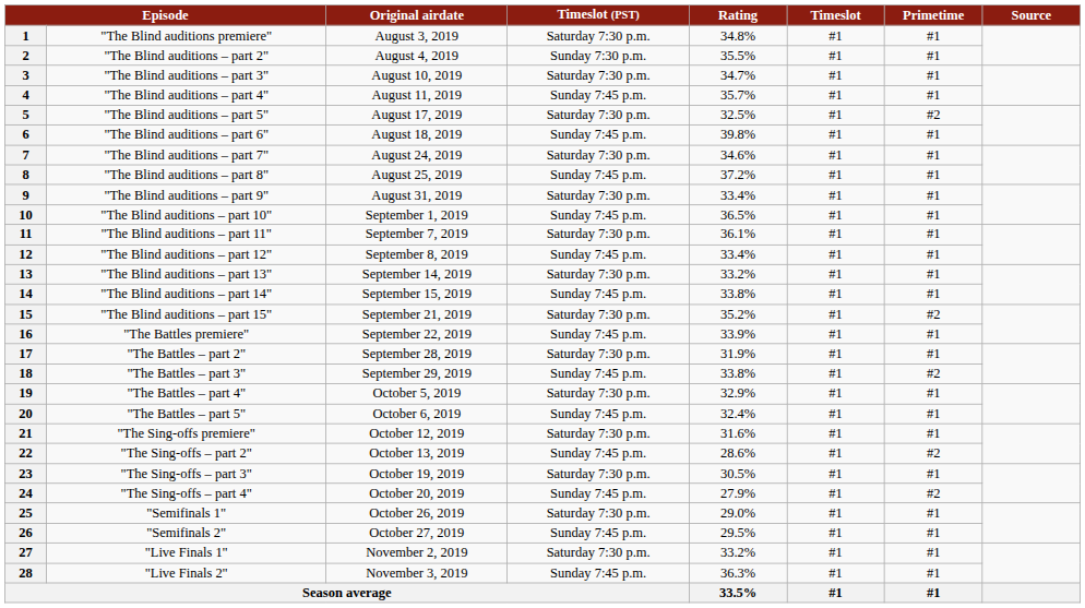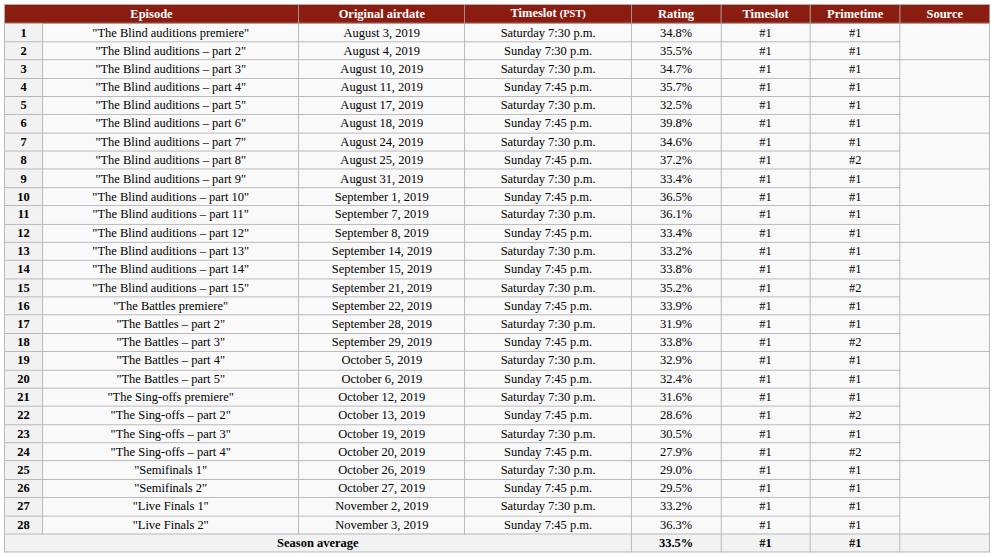5 | Primetime: #2 -> #1
8 | Primetime: #1 -> #2
